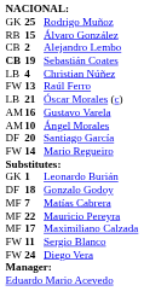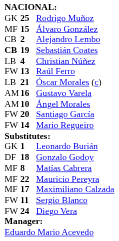Álvaro González | column 1: RB -> MF
Santiago García | column 1: DF -> FW
Matías Cabrera | column 2: 7 -> 8
